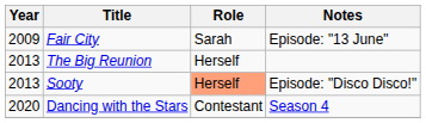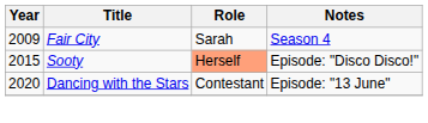Fair City | Notes: Episode: "13 June" -> Season 4
- row: 2013 | The Big Reunion | Herself
Sooty | Year: 2013 -> 2015
Dancing with the Stars | Notes: Season 4 -> Episode: "13 June"
